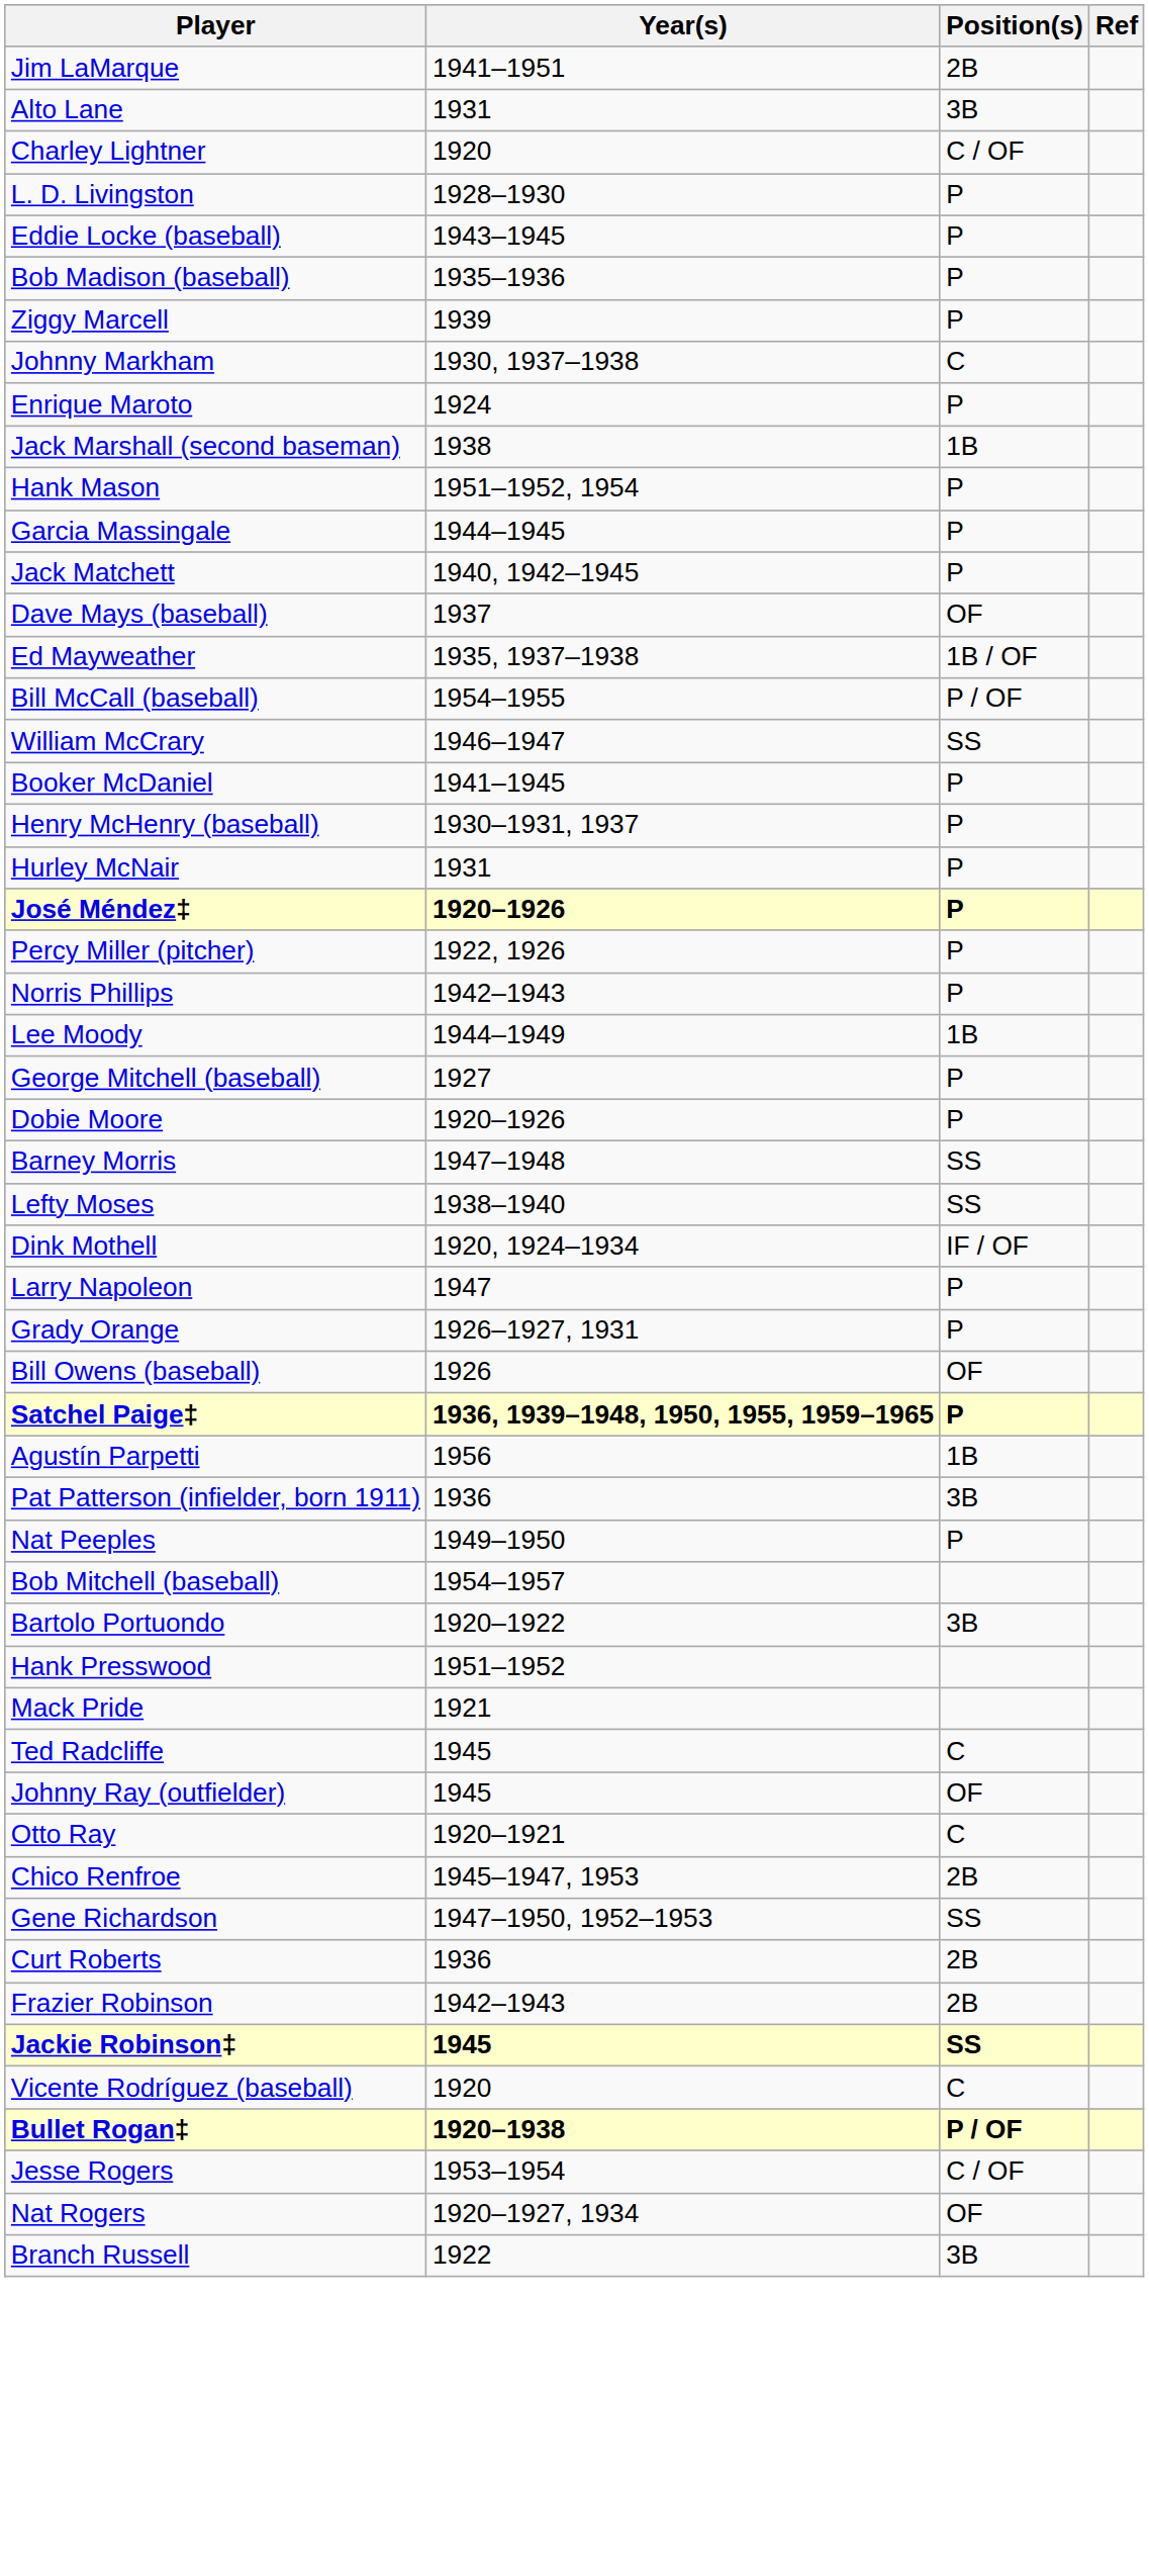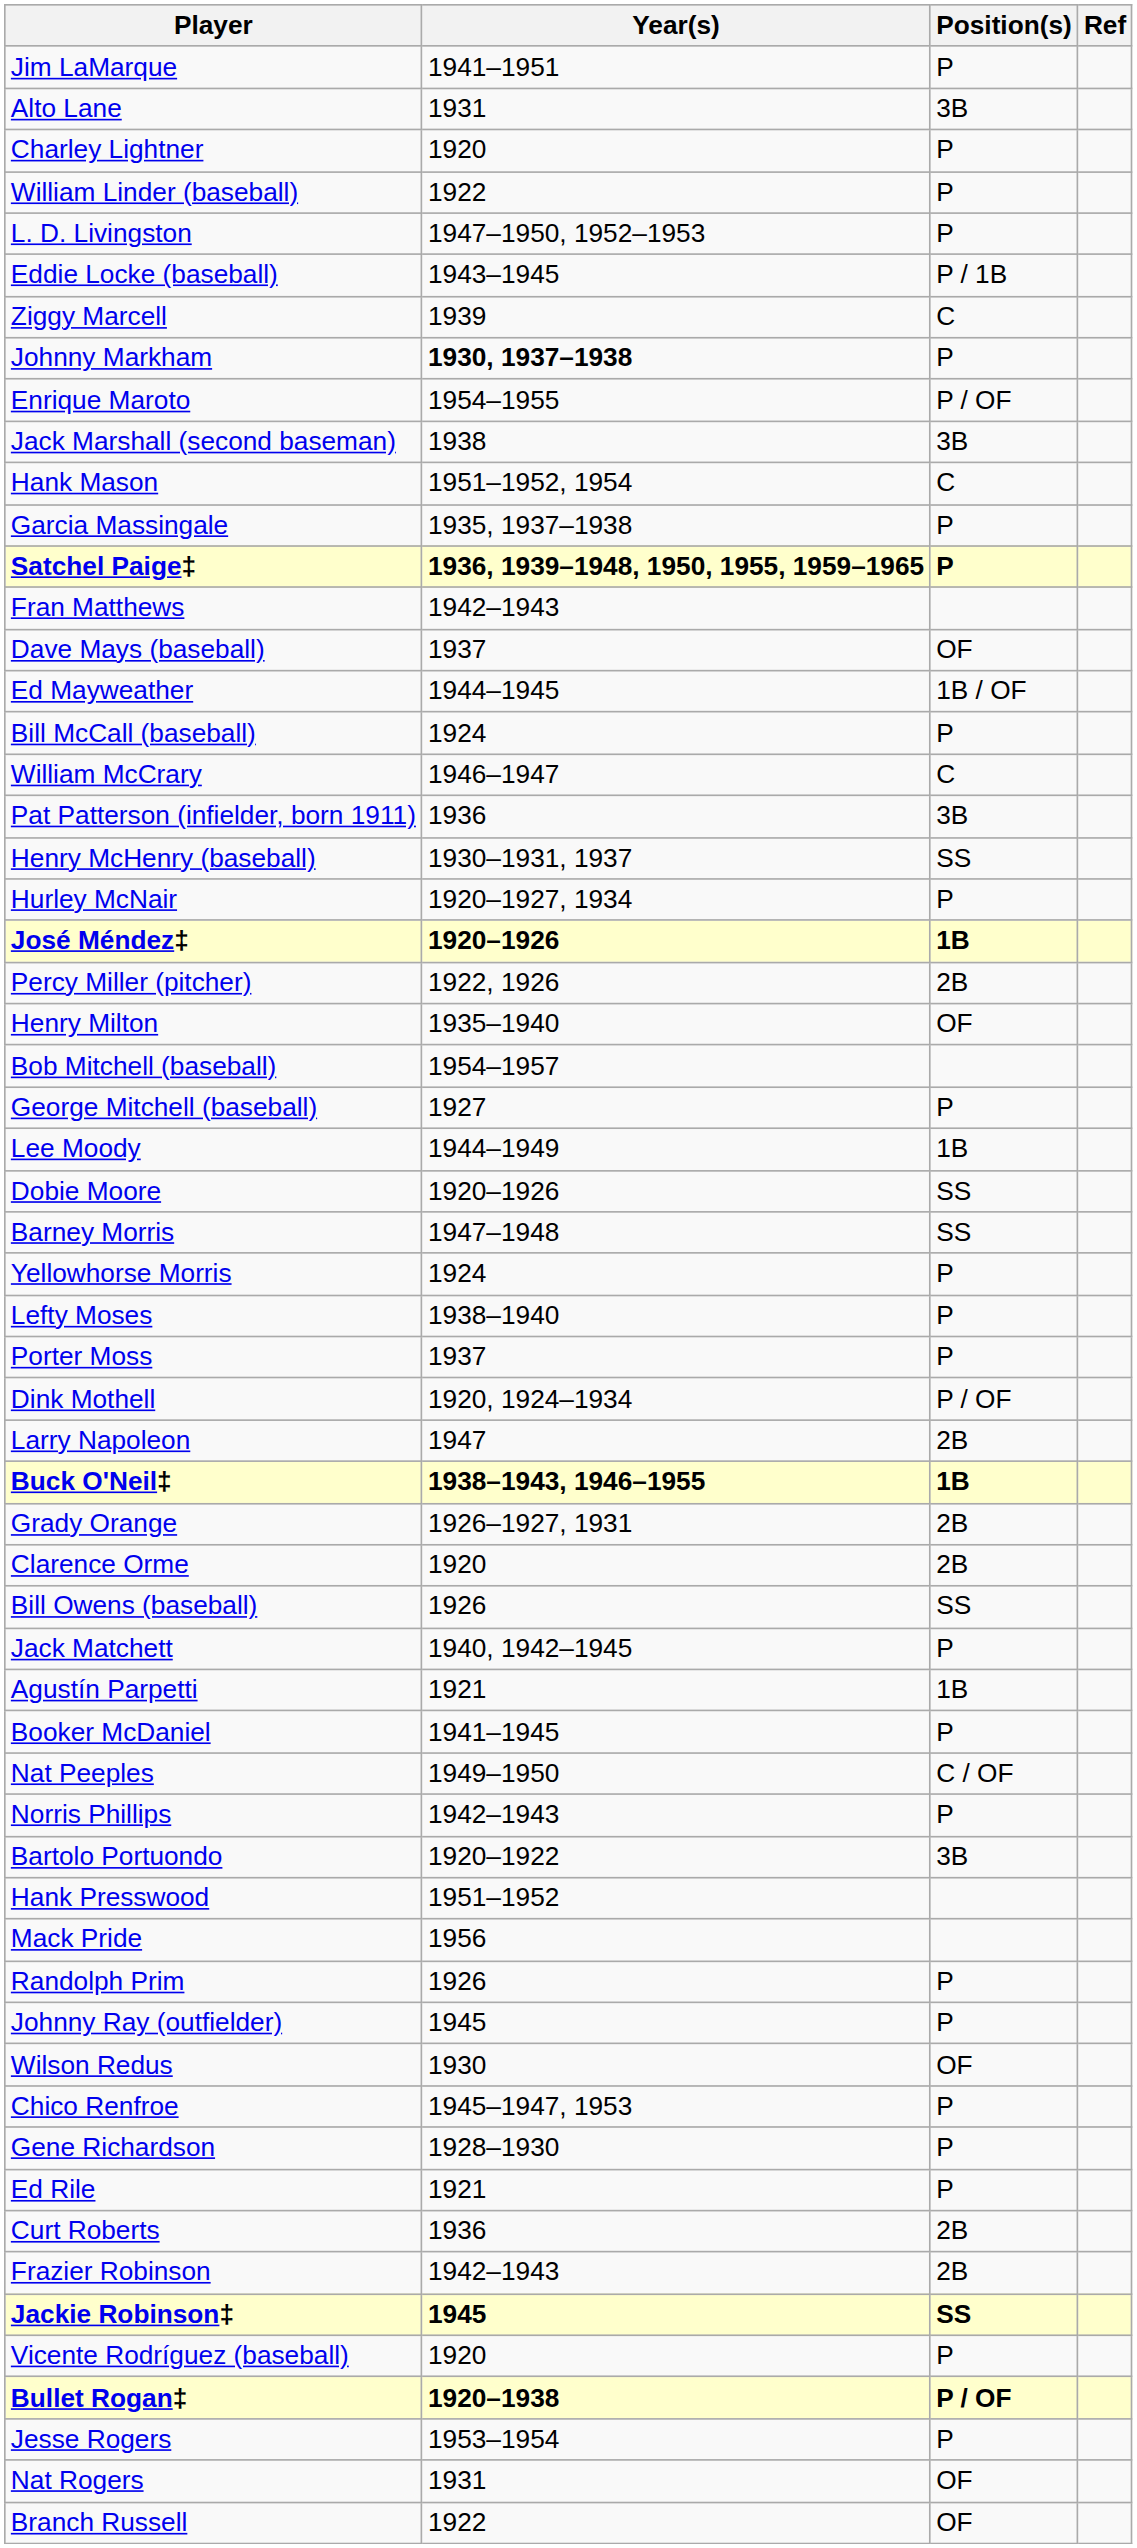Jim LaMarque | Position(s): 2B -> P
Charley Lightner | Position(s): C / OF -> P
+ row: William Linder (baseball) | 1922 | P
L. D. Livingston | Year(s): 1928–1930 -> 1947–1950, 1952–1953
Eddie Locke (baseball) | Position(s): P -> P / 1B
- row: Bob Madison (baseball) | 1935–1936 | P
Ziggy Marcell | Position(s): P -> C
Johnny Markham | Year(s): normal -> bold
Johnny Markham | Position(s): C -> P
Enrique Maroto | Year(s): 1924 -> 1954–1955
Enrique Maroto | Position(s): P -> P / OF
Jack Marshall (second baseman) | Position(s): 1B -> 3B
Hank Mason | Position(s): P -> C
Garcia Massingale | Year(s): 1944–1945 -> 1935, 1937–1938
rows swapped: Jack Matchett <-> Satchel Paige‡
+ row: Fran Matthews | 1942–1943
Ed Mayweather | Year(s): 1935, 1937–1938 -> 1944–1945
Bill McCall (baseball) | Year(s): 1954–1955 -> 1924
Bill McCall (baseball) | Position(s): P / OF -> P
William McCrary | Position(s): SS -> C
rows swapped: Booker McDaniel <-> Pat Patterson (infielder, born 1911)
Henry McHenry (baseball) | Position(s): P -> SS
Hurley McNair | Year(s): 1931 -> 1920–1927, 1934
José Méndez‡ | Position(s): P -> 1B
Percy Miller (pitcher) | Position(s): P -> 2B
+ row: Henry Milton | 1935–1940 | OF
rows swapped: Bob Mitchell (baseball) <-> Norris Phillips
rows swapped: George Mitchell (baseball) <-> Lee Moody
Dobie Moore | Position(s): P -> SS
+ row: Yellowhorse Morris | 1924 | P
Lefty Moses | Position(s): SS -> P
+ row: Porter Moss | 1937 | P
Dink Mothell | Position(s): IF / OF -> P / OF
Larry Napoleon | Position(s): P -> 2B
+ row: Buck O'Neil‡ | 1938–1943, 1946–1955 | 1B
Grady Orange | Position(s): P -> 2B
+ row: Clarence Orme | 1920 | 2B
Bill Owens (baseball) | Position(s): OF -> SS
Agustín Parpetti | Year(s): 1956 -> 1921
Nat Peeples | Position(s): P -> C / OF
Mack Pride | Year(s): 1921 -> 1956
+ row: Randolph Prim | 1926 | P
- row: Ted Radcliffe | 1945 | C
Johnny Ray (outfielder) | Position(s): OF -> P
- row: Otto Ray | 1920–1921 | C
+ row: Wilson Redus | 1930 | OF
Chico Renfroe | Position(s): 2B -> P
Gene Richardson | Year(s): 1947–1950, 1952–1953 -> 1928–1930
Gene Richardson | Position(s): SS -> P
+ row: Ed Rile | 1921 | P
Vicente Rodríguez (baseball) | Position(s): C -> P
Jesse Rogers | Position(s): C / OF -> P
Nat Rogers | Year(s): 1920–1927, 1934 -> 1931
Branch Russell | Position(s): 3B -> OF
